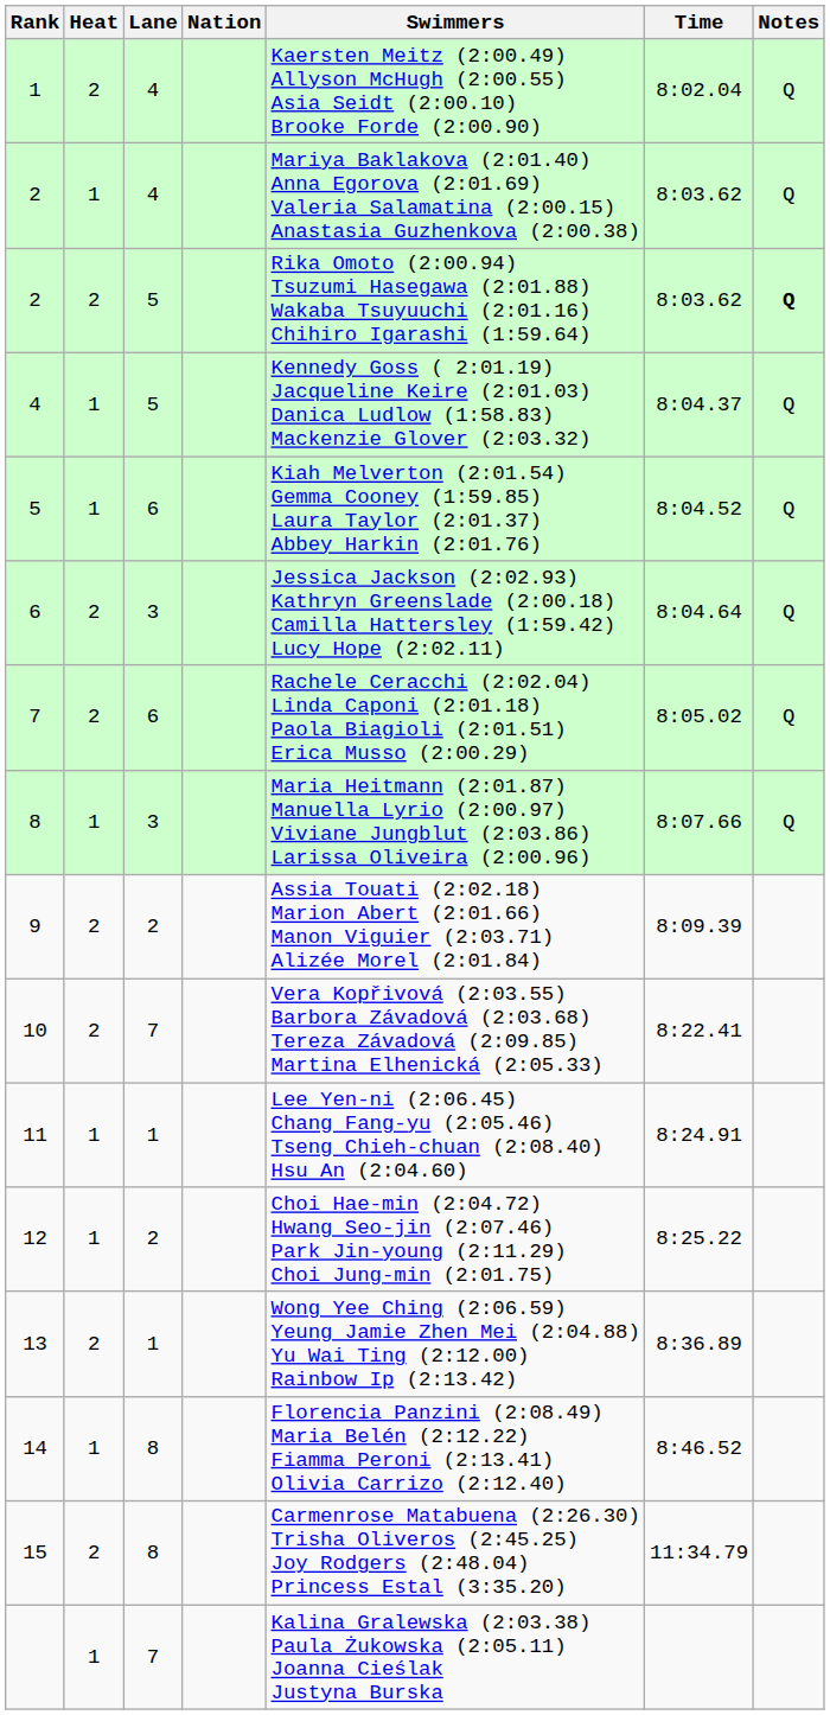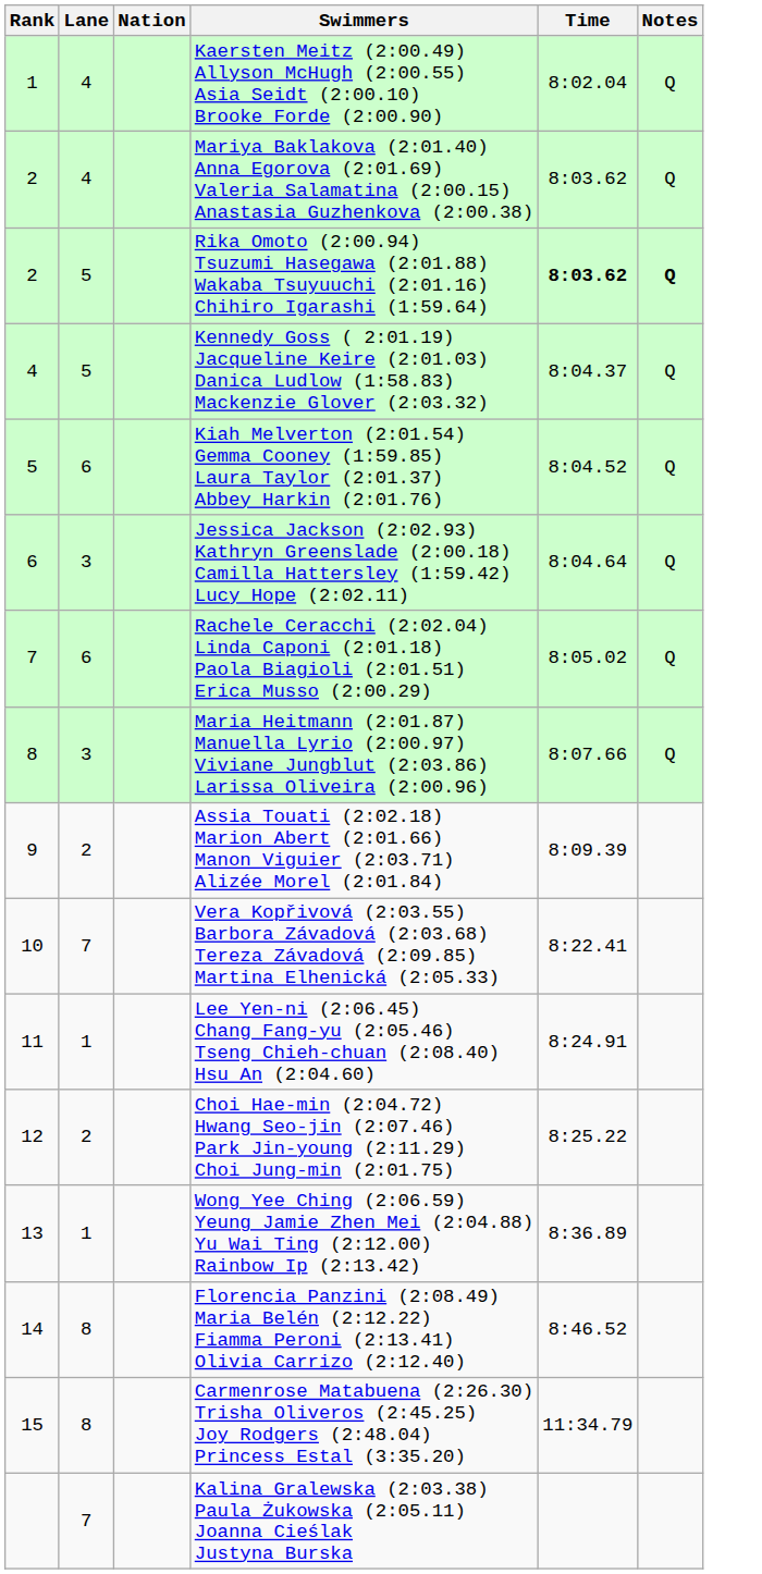- column: Heat | 2 | 1 | 2 | 1 | 1 | 2 | 2 | 1 | 2 | 2 | 1 | 1 | 2 | 1 | 2 | 1
2 / 5 | Time: normal -> bold
